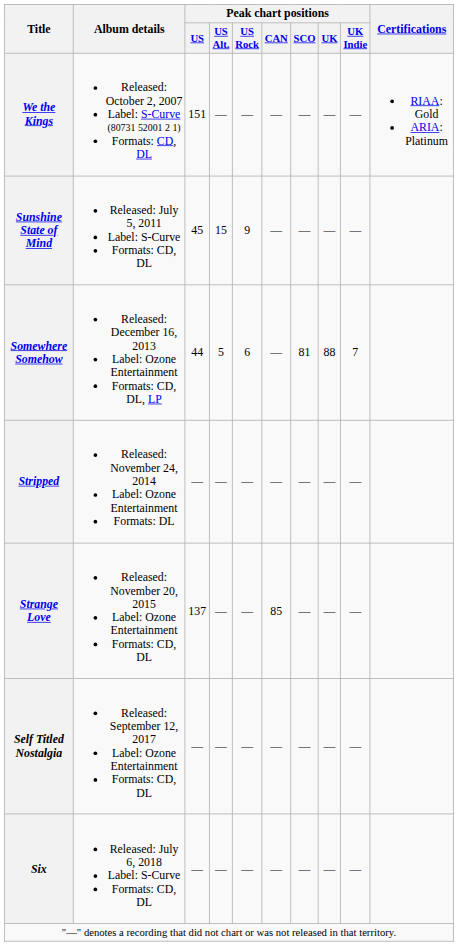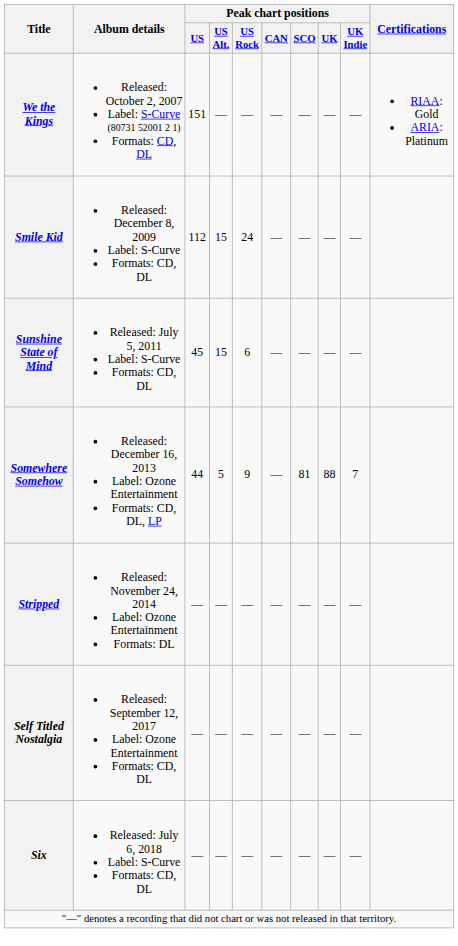+ row: Smile Kid | Released: December 8, 2009 Label: S-Curve Formats: CD, DL | 112 | 15 | 24 | — | — | — | —
Sunshine State of Mind | Peak chart positions / US Rock: 9 -> 6
Somewhere Somehow | Peak chart positions / US Rock: 6 -> 9
- row: Strange Love | Released: November 20, 2015 Label: Ozone Entertainment Formats: CD, DL | 137 | — | — | 85 | — | — | —
